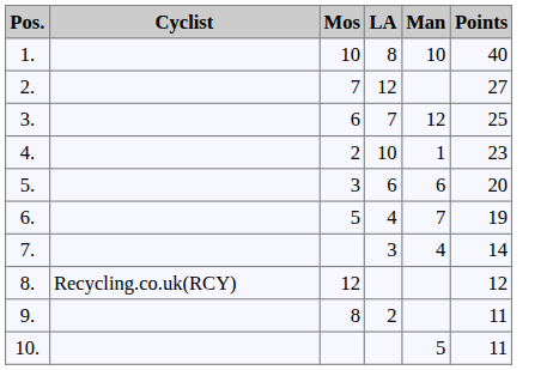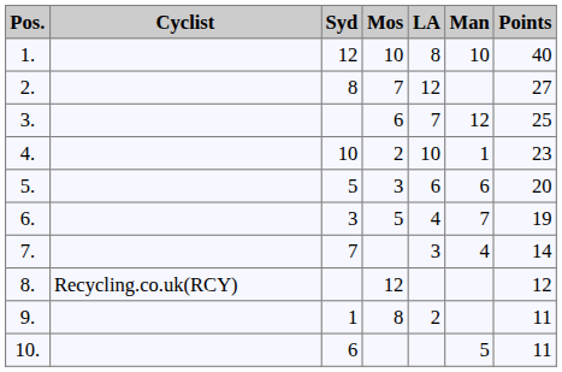+ column: Syd | 12 | 8 | 10 | 5 | 3 | 7 | 1 | 6
